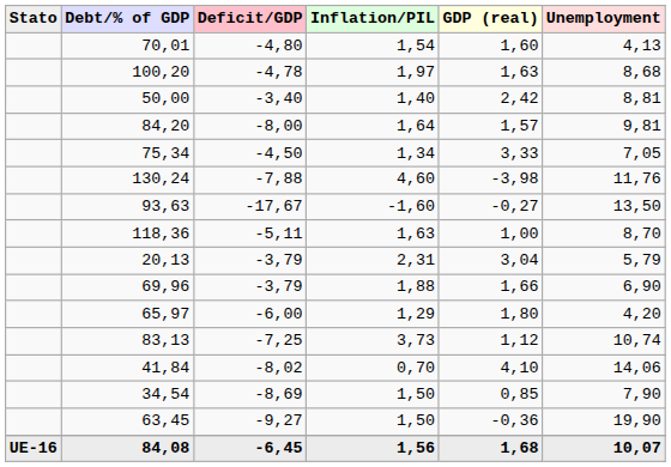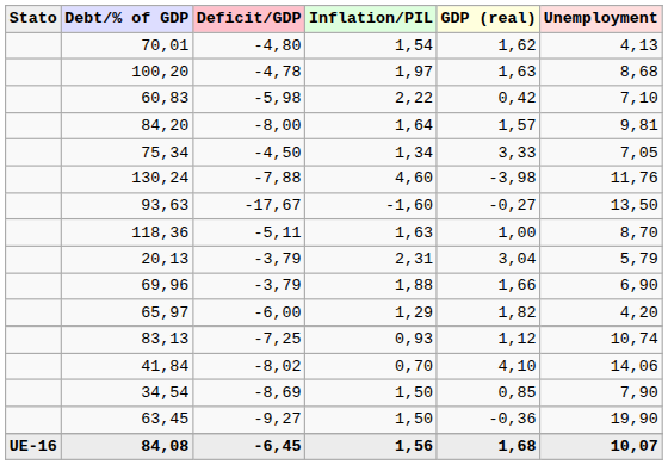70,01 | GDP (real): 1,60 -> 1,62
+ row: 60,83 | -5,98 | 2,22 | 0,42 | 7,10
- row: 50,00 | -3,40 | 1,40 | 2,42 | 8,81
65,97 | GDP (real): 1,80 -> 1,82
83,13 | Inflation/PIL: 3,73 -> 0,93
